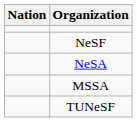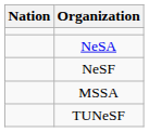rows swapped: NeSA <-> NeSF
